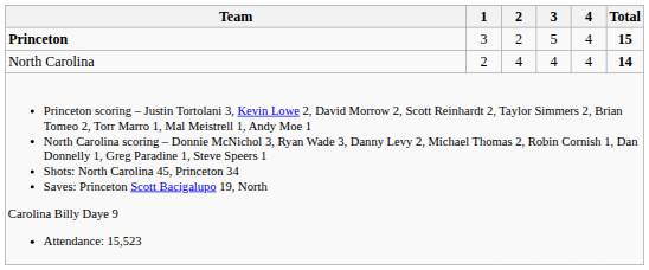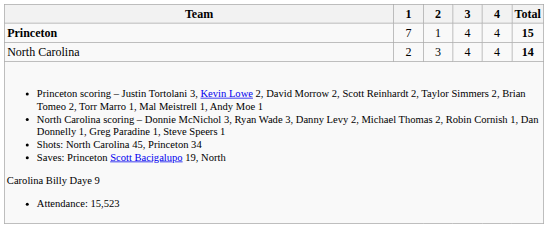Princeton | 1: 3 -> 7
Princeton | 2: 2 -> 1
Princeton | 3: 5 -> 4
North Carolina | 2: 4 -> 3
